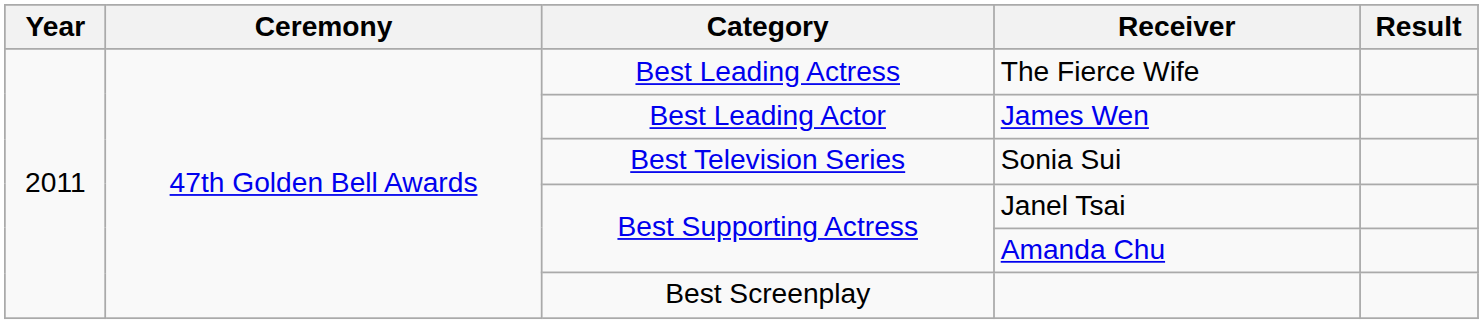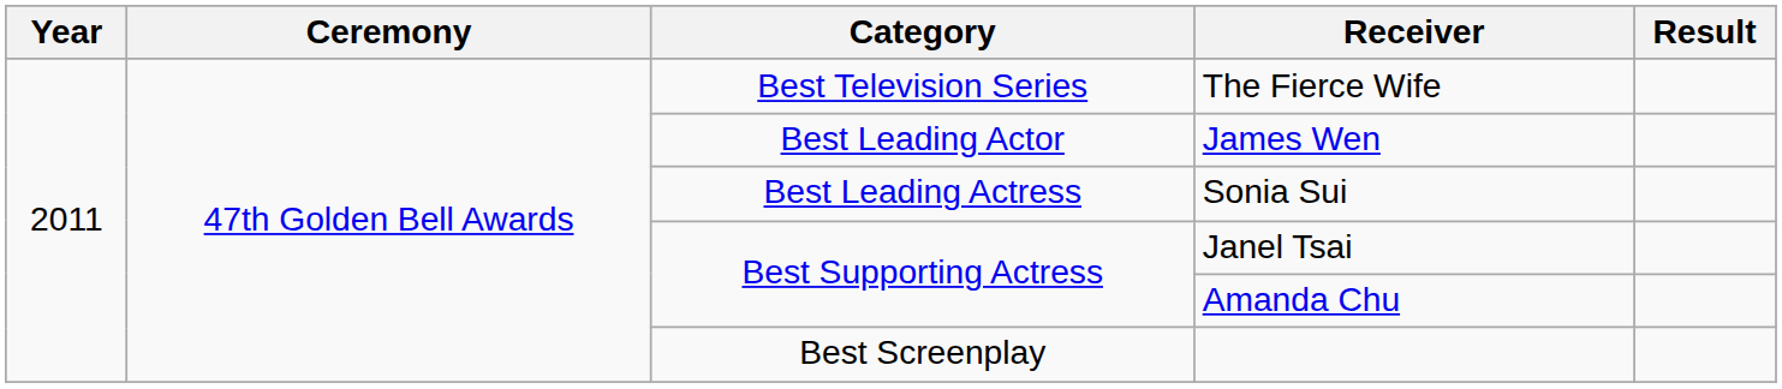The Fierce Wife | Category: Best Leading Actress -> Best Television Series
Sonia Sui | Category: Best Television Series -> Best Leading Actress
